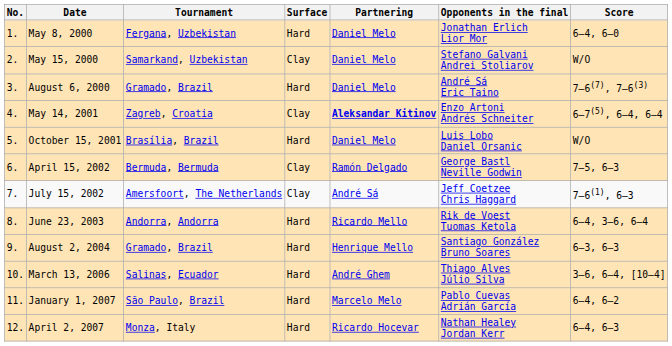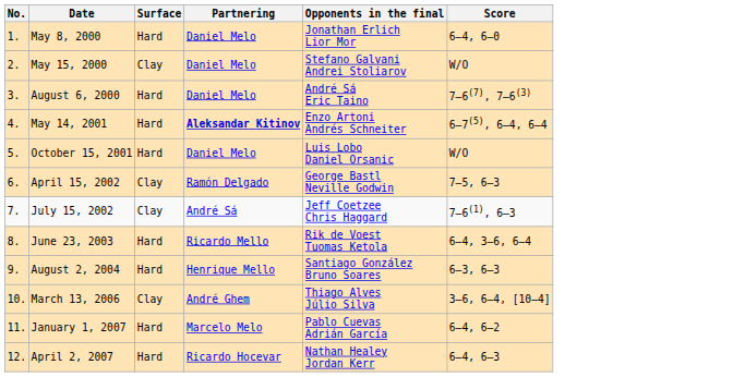- column: Tournament | Fergana, Uzbekistan | Samarkand, Uzbekistan | Gramado, Brazil | Zagreb, Croatia | Brasília, Brazil | Bermuda, Bermuda | Amersfoort, The Netherlands | Andorra, Andorra | Gramado, Brazil | Salinas, Ecuador | São Paulo, Brazil | Monza, Italy
May 14, 2001 | Surface: Clay -> Hard
March 13, 2006 | Surface: Hard -> Clay
